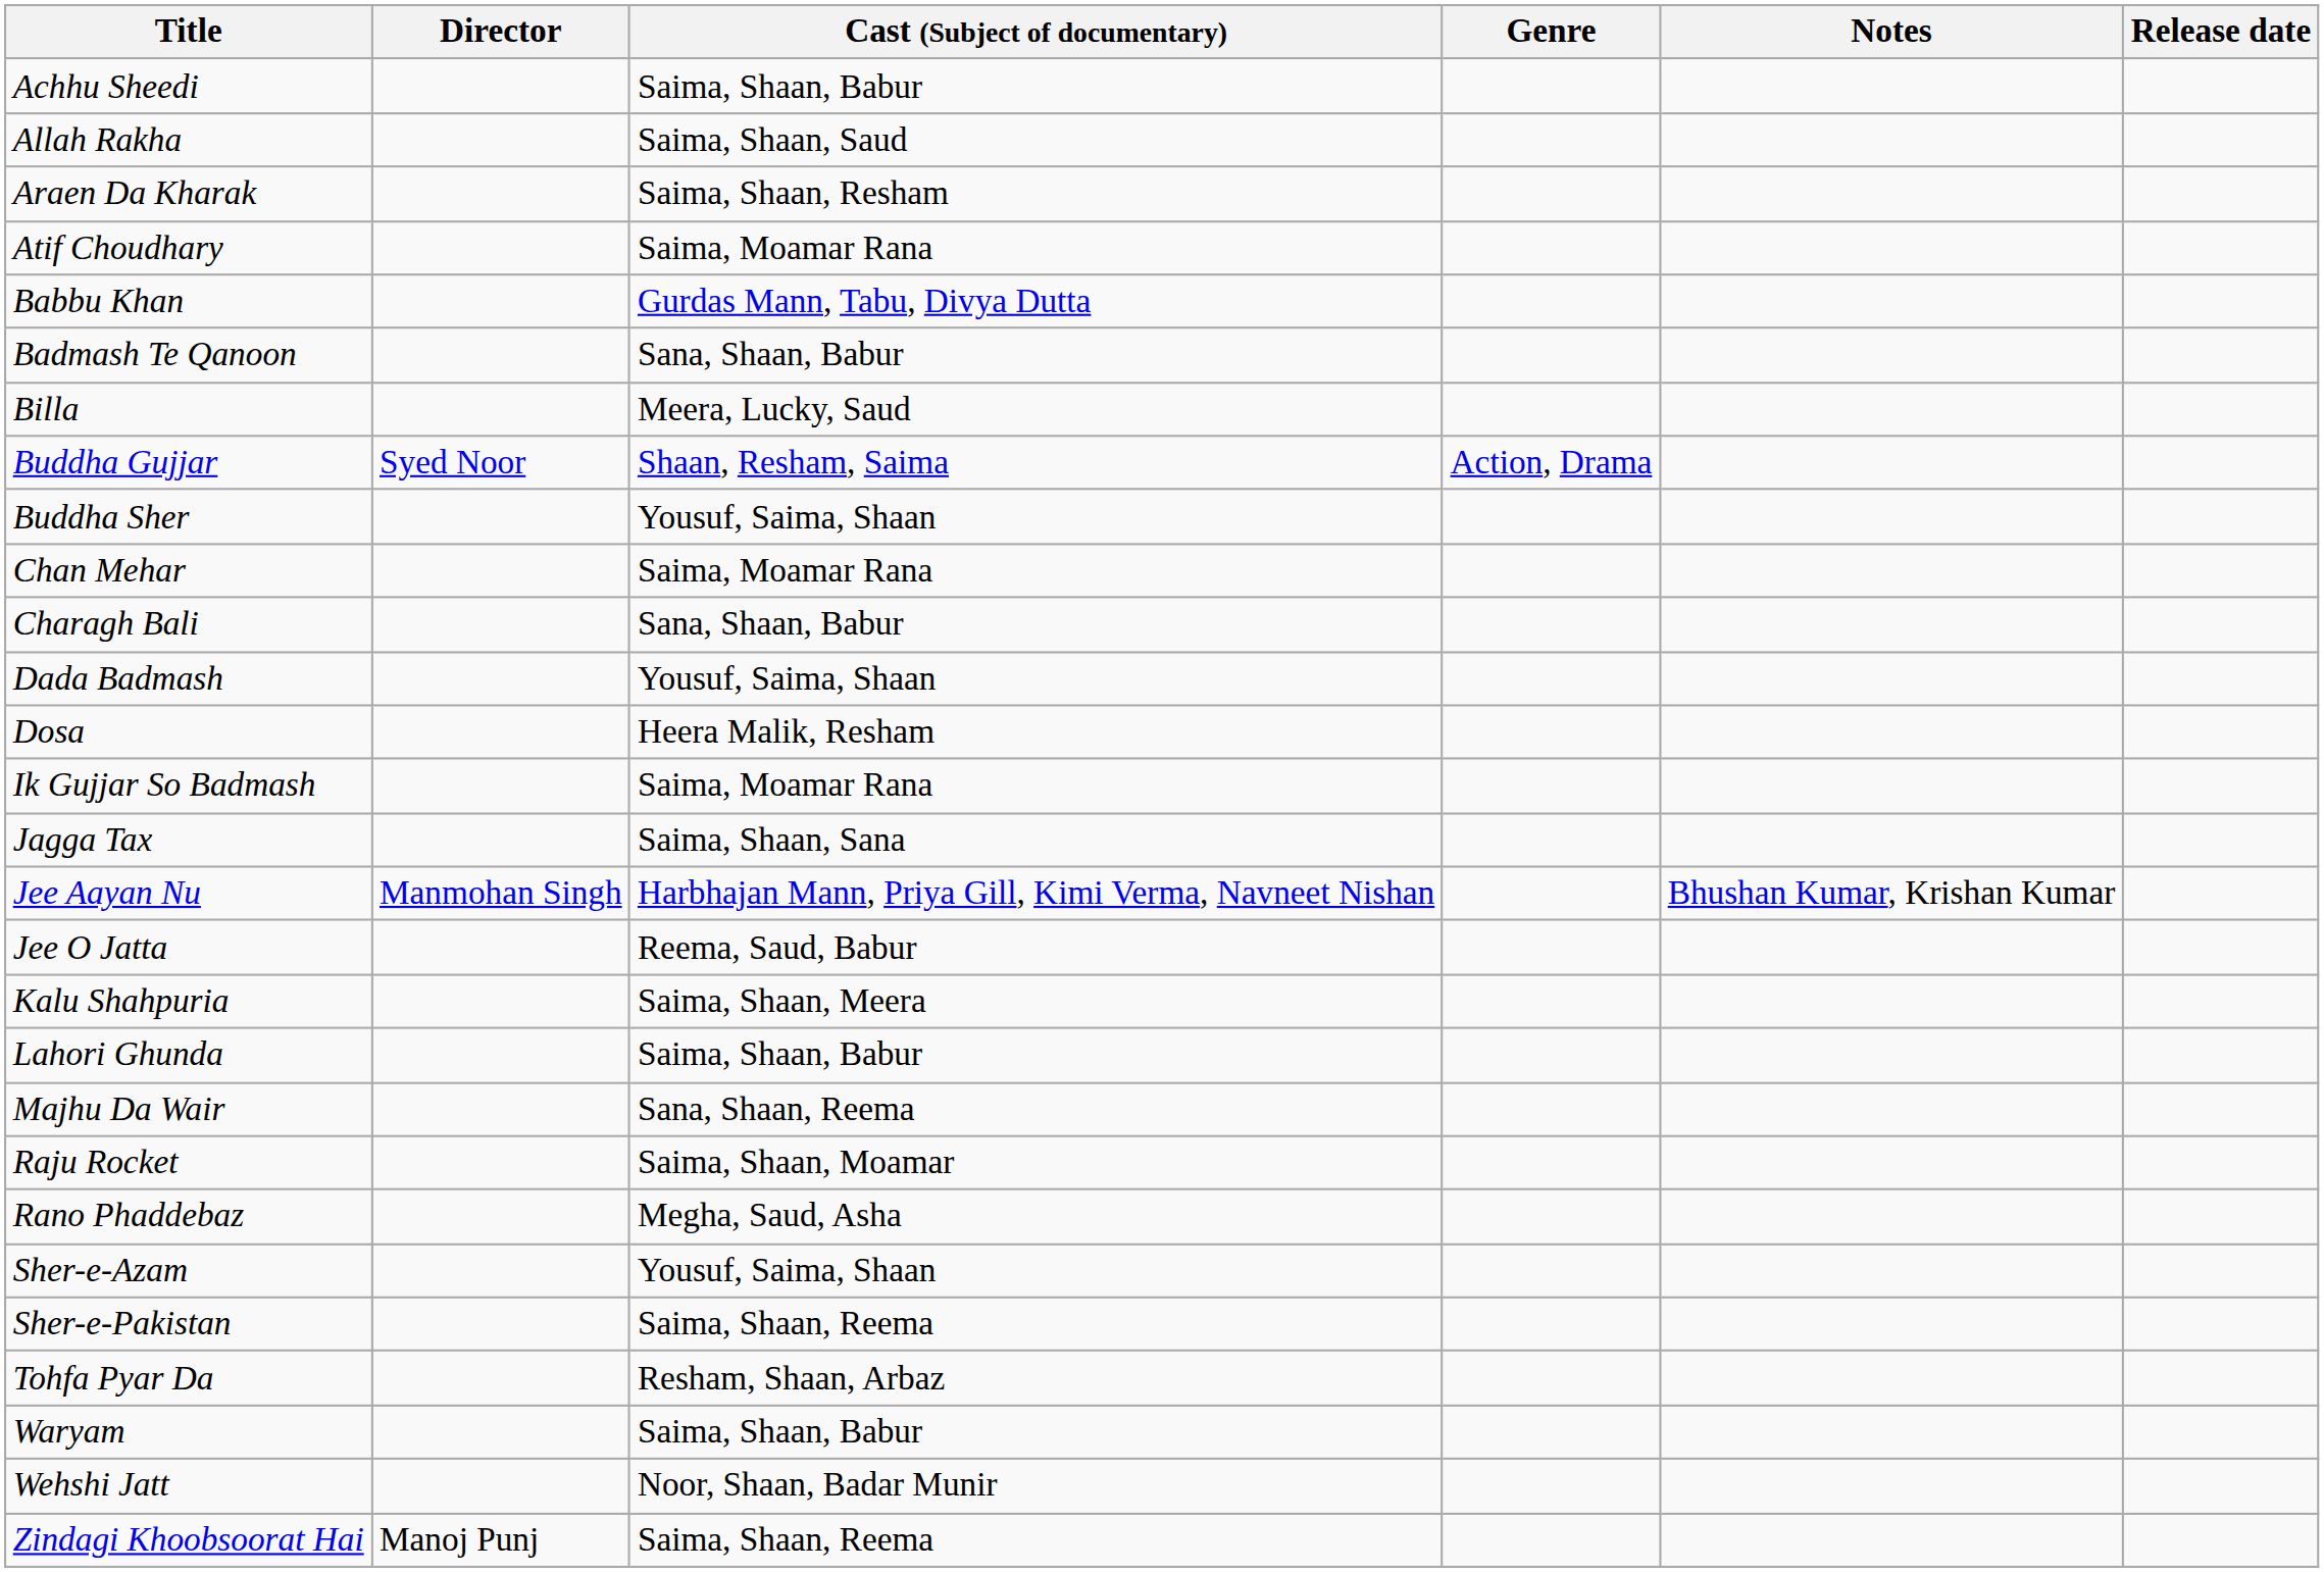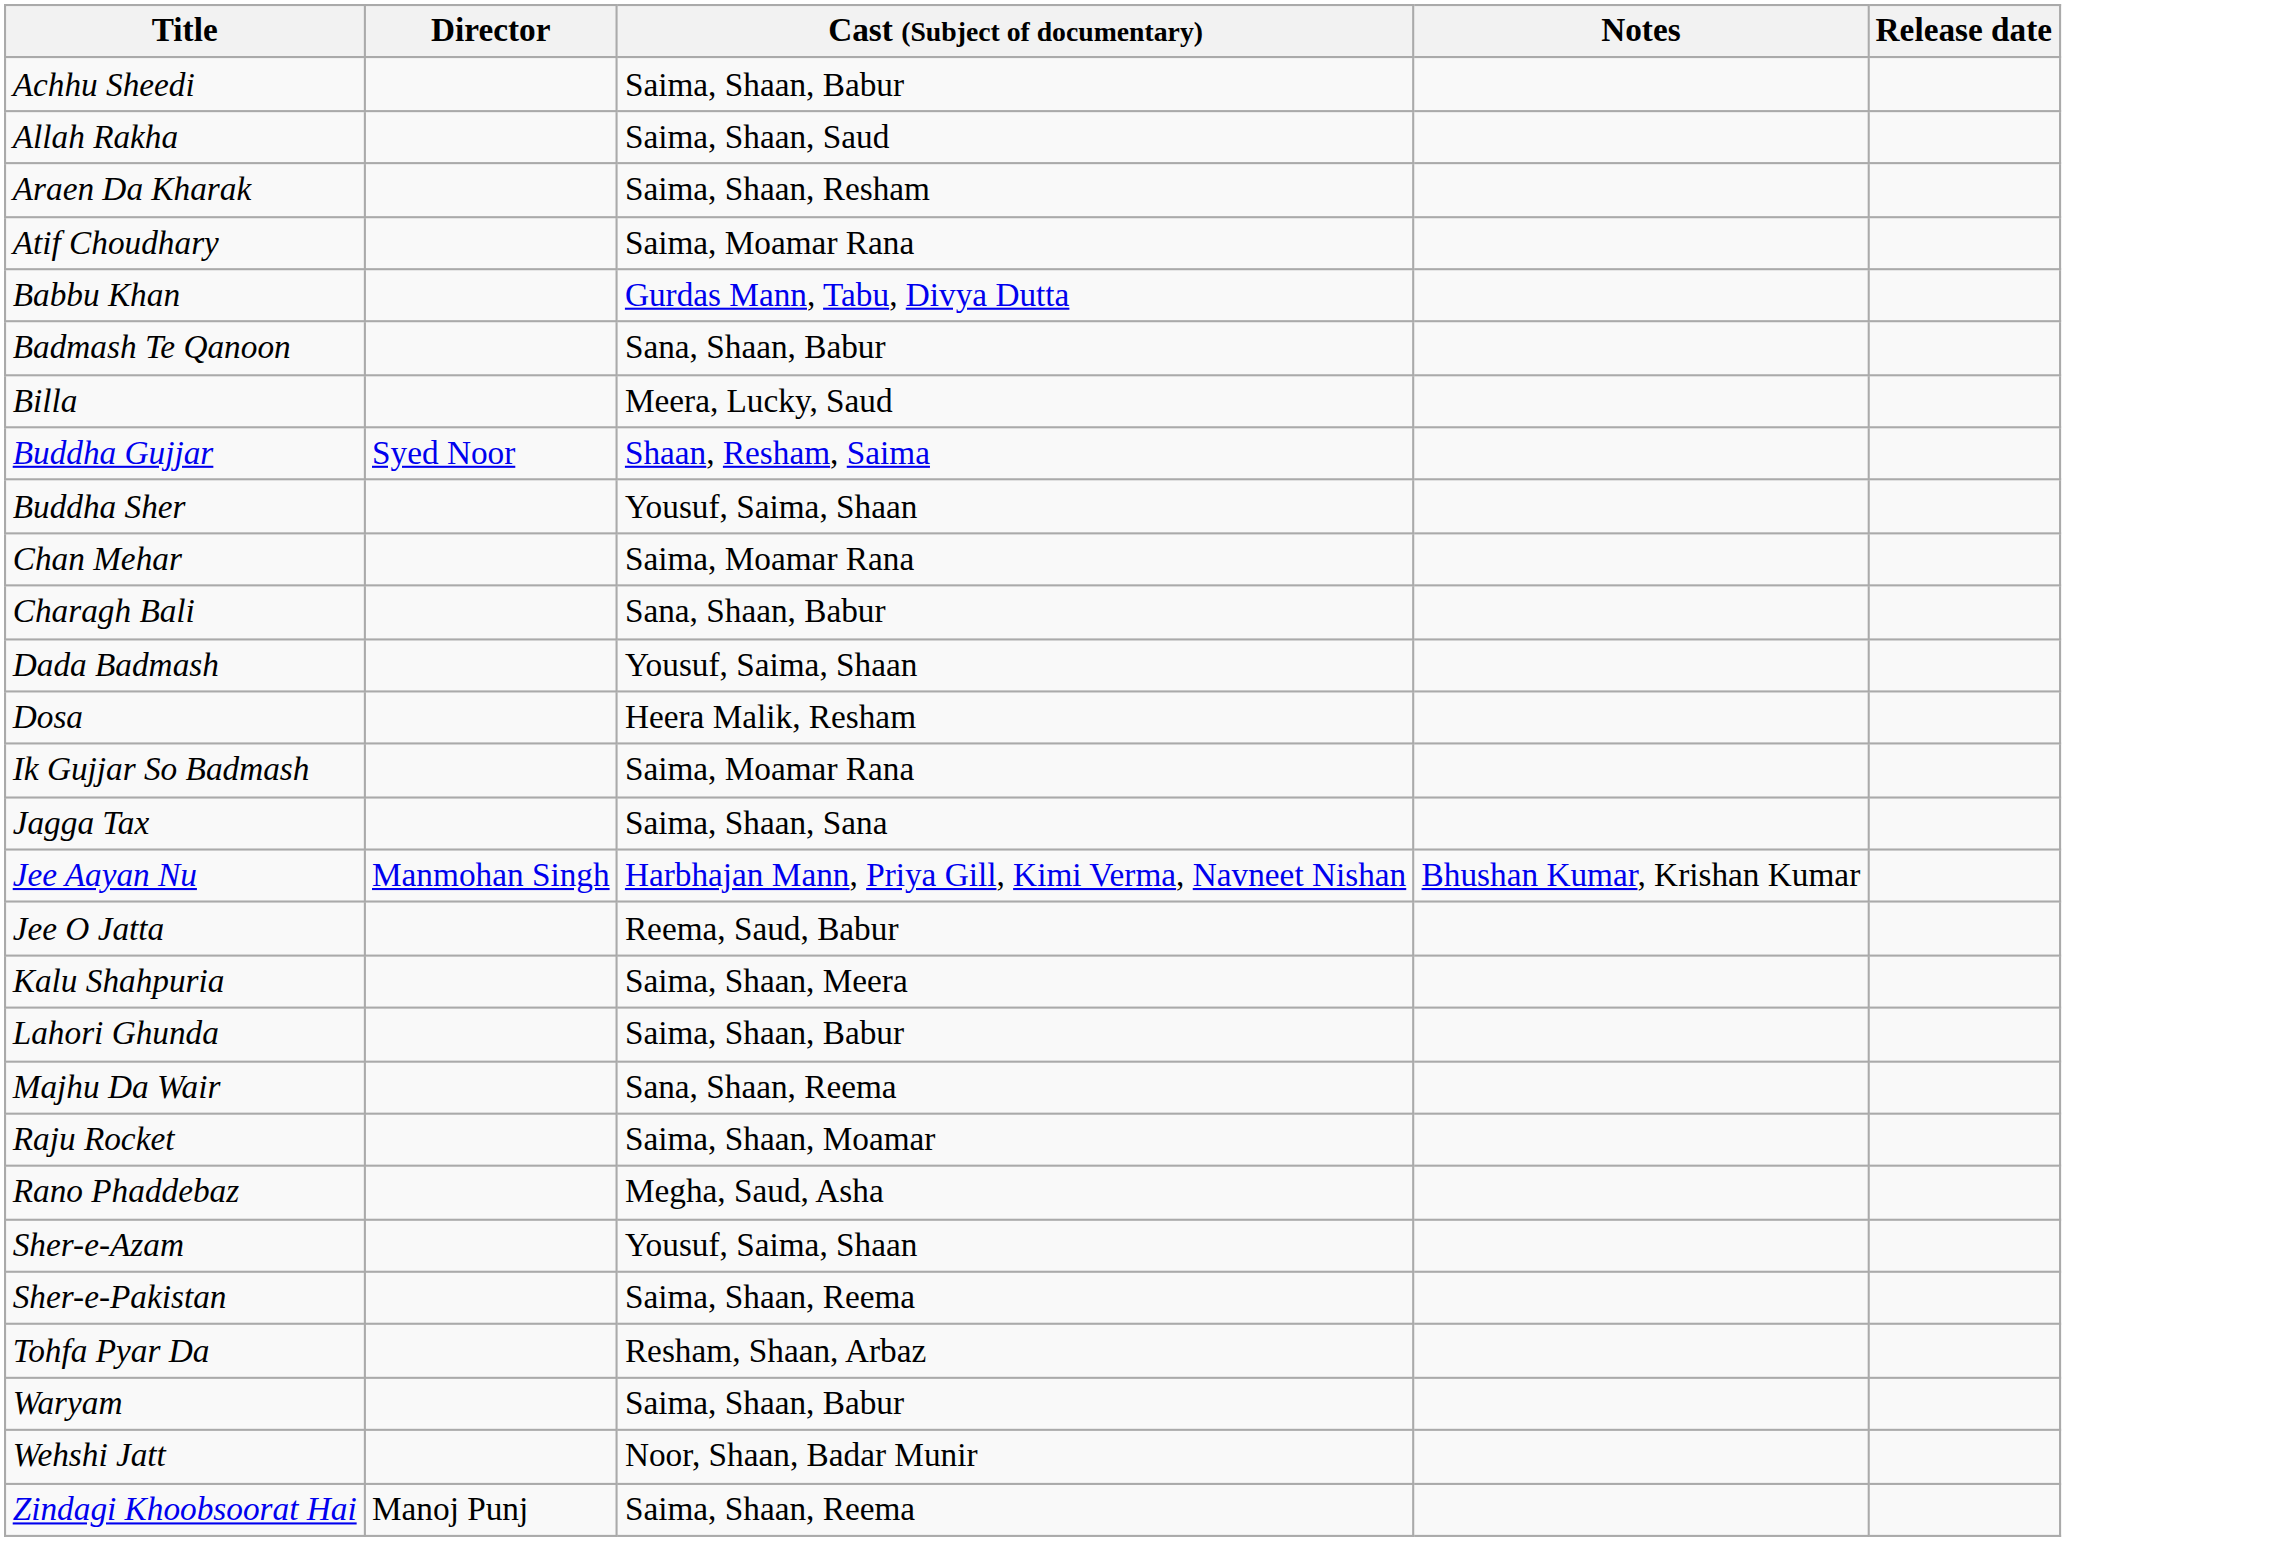- column: Genre | Action, Drama
